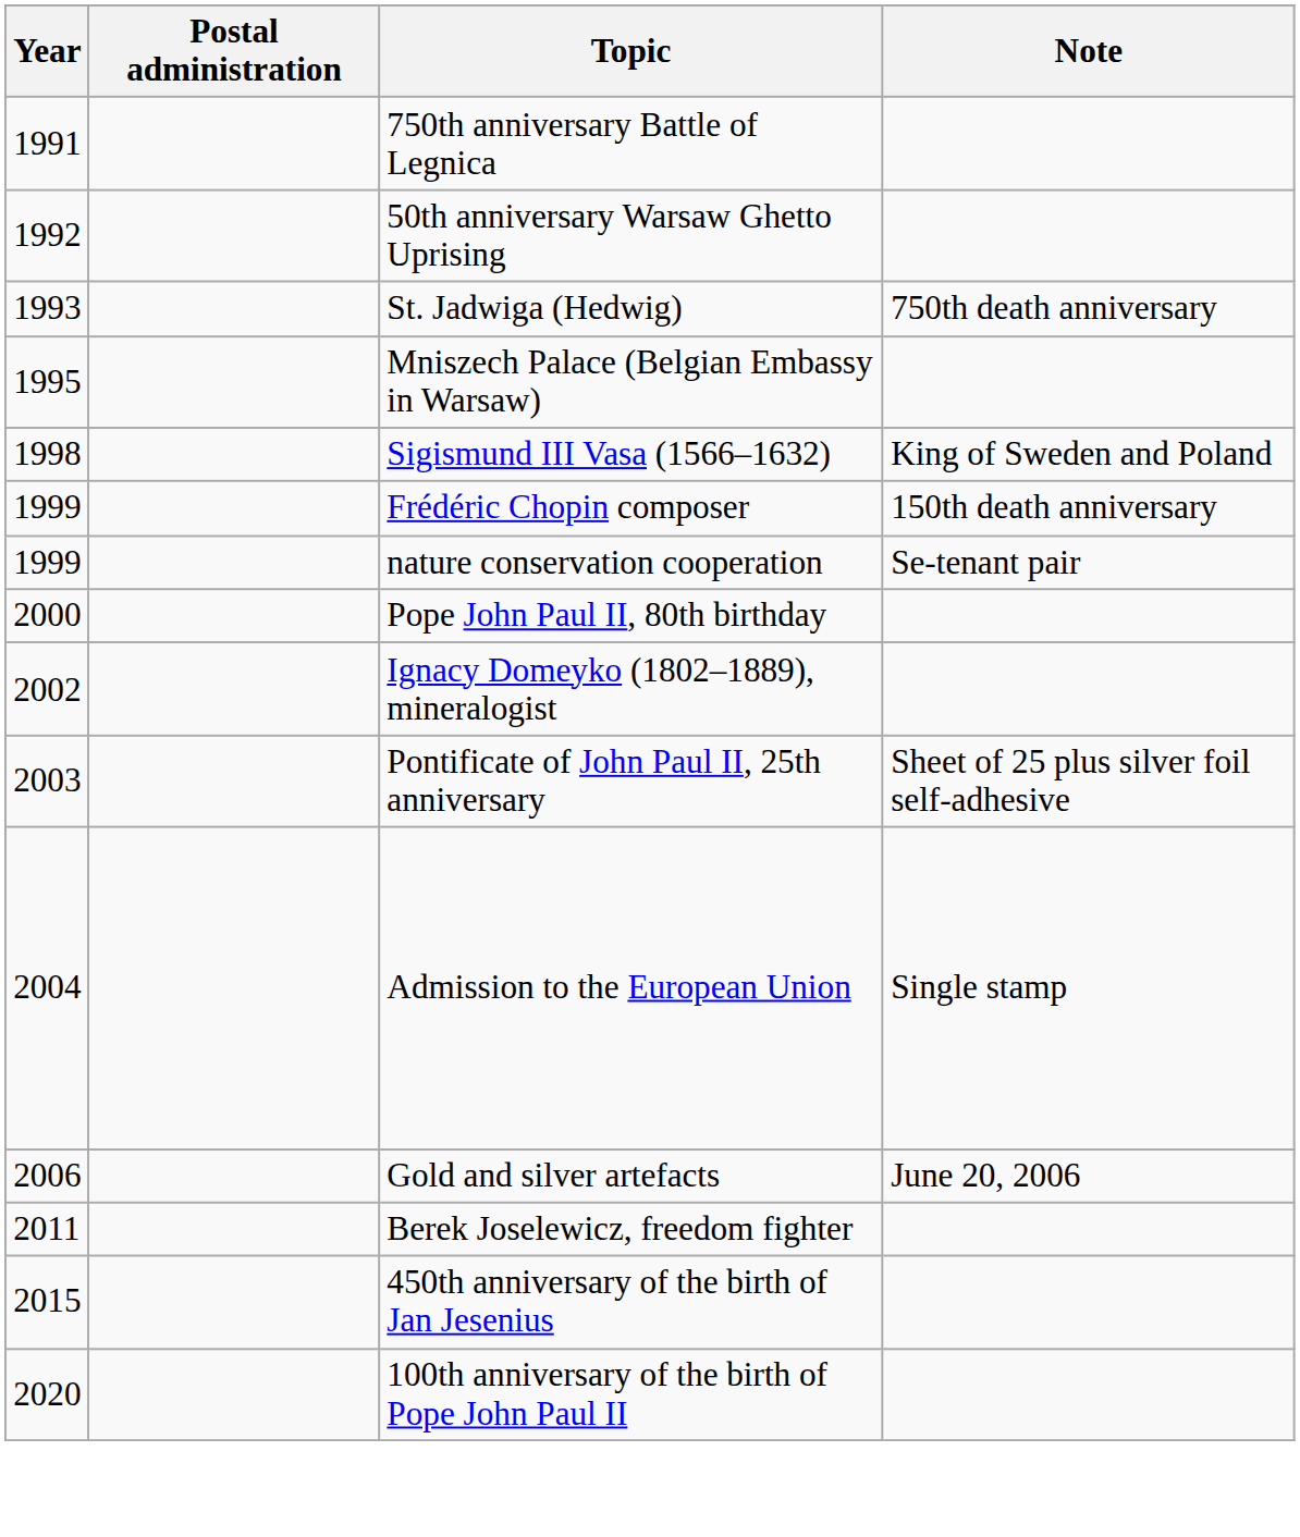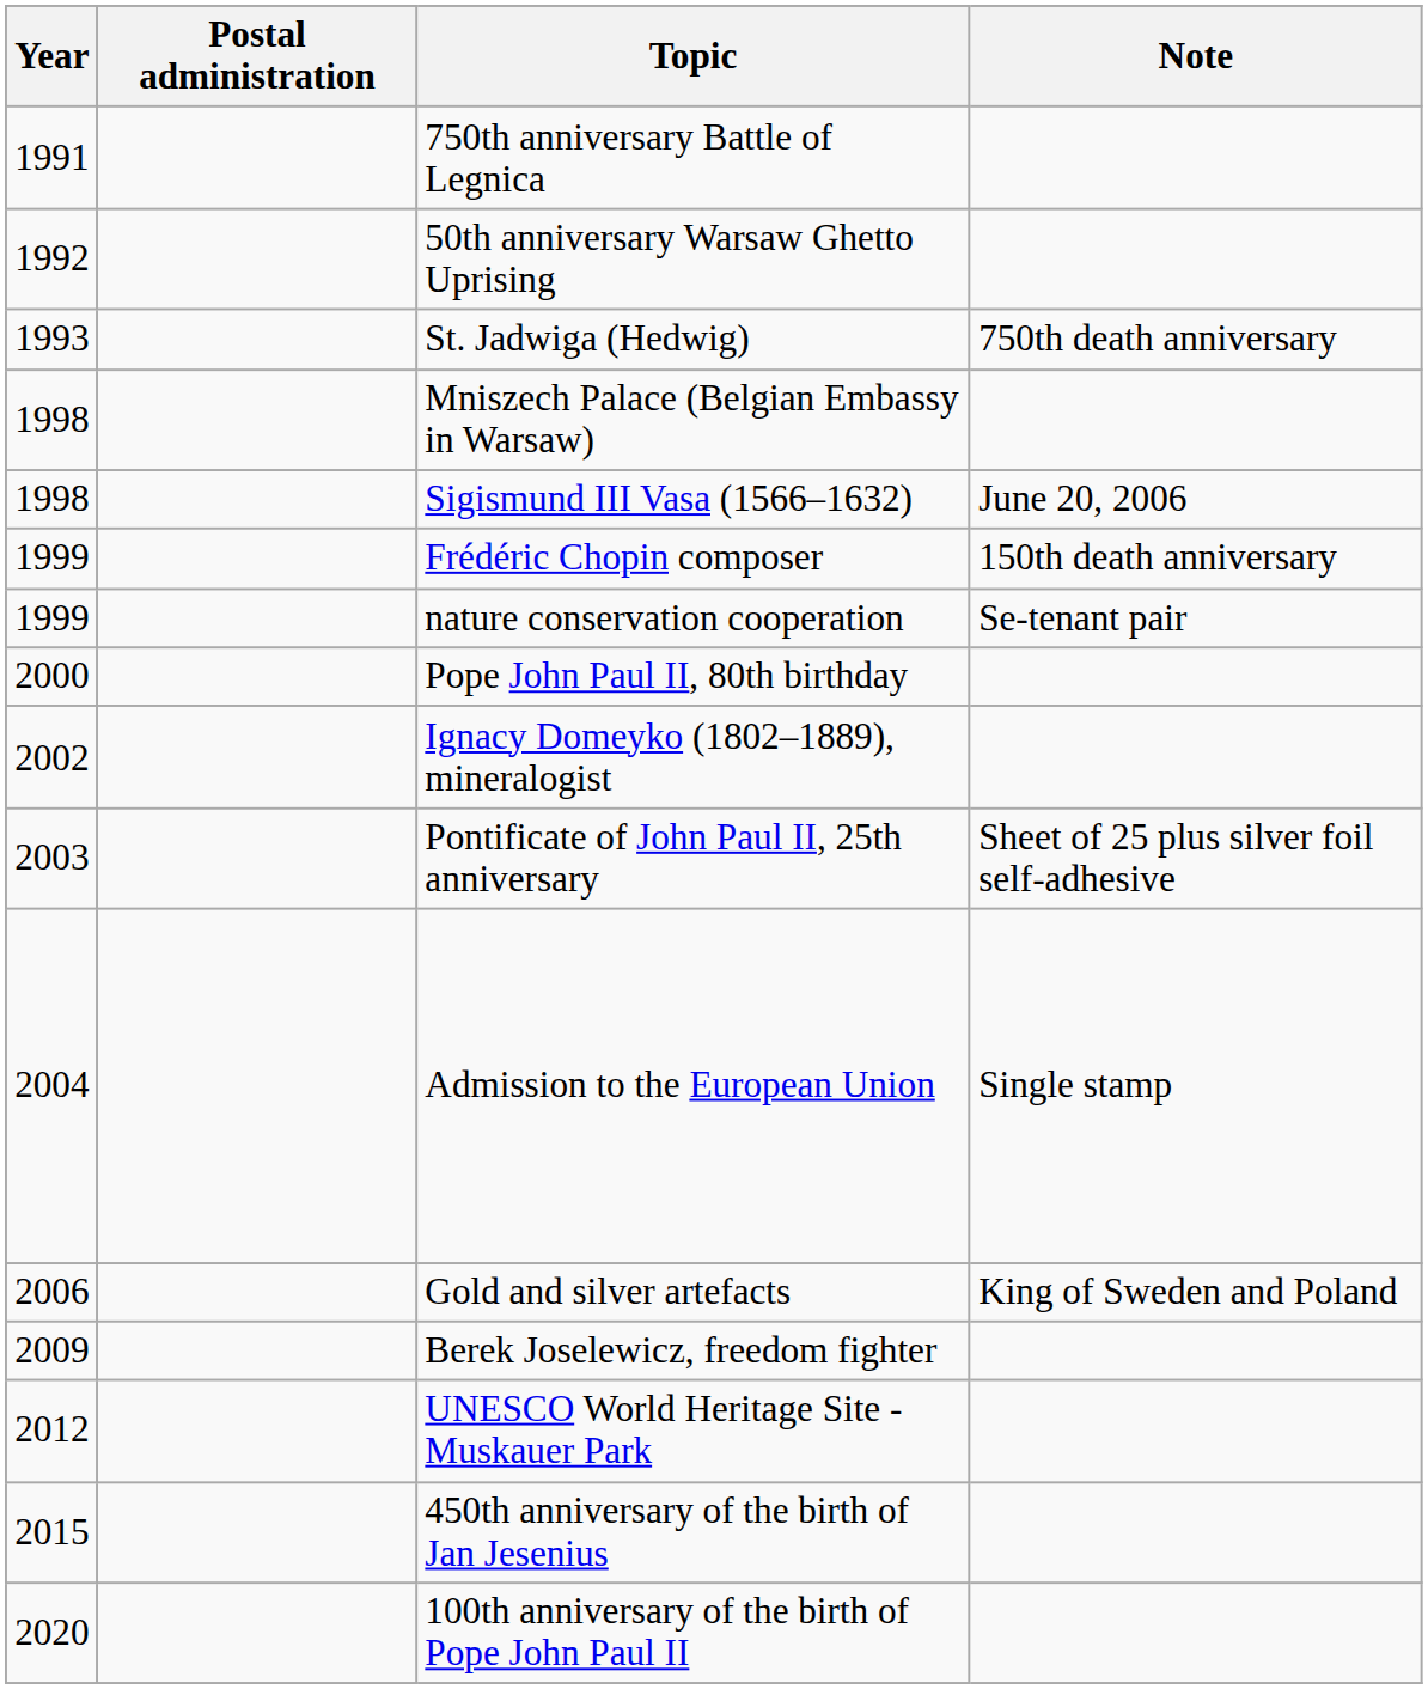Mniszech Palace (Belgian Embassy in Warsaw) | Year: 1995 -> 1998
Sigismund III Vasa (1566–1632) | Note: King of Sweden and Poland -> June 20, 2006
Gold and silver artefacts | Note: June 20, 2006 -> King of Sweden and Poland
Berek Joselewicz, freedom fighter | Year: 2011 -> 2009
+ row: 2012 | UNESCO World Heritage Site - Muskauer Park
